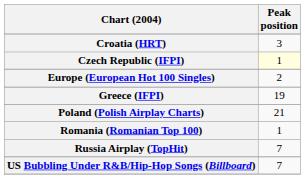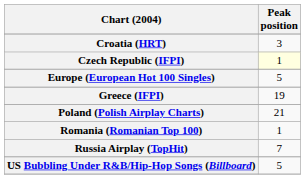Europe (European Hot 100 Singles) | Peak position: 2 -> 5
US Bubbling Under R&B/Hip-Hop Songs (Billboard) | Peak position: 7 -> 5
